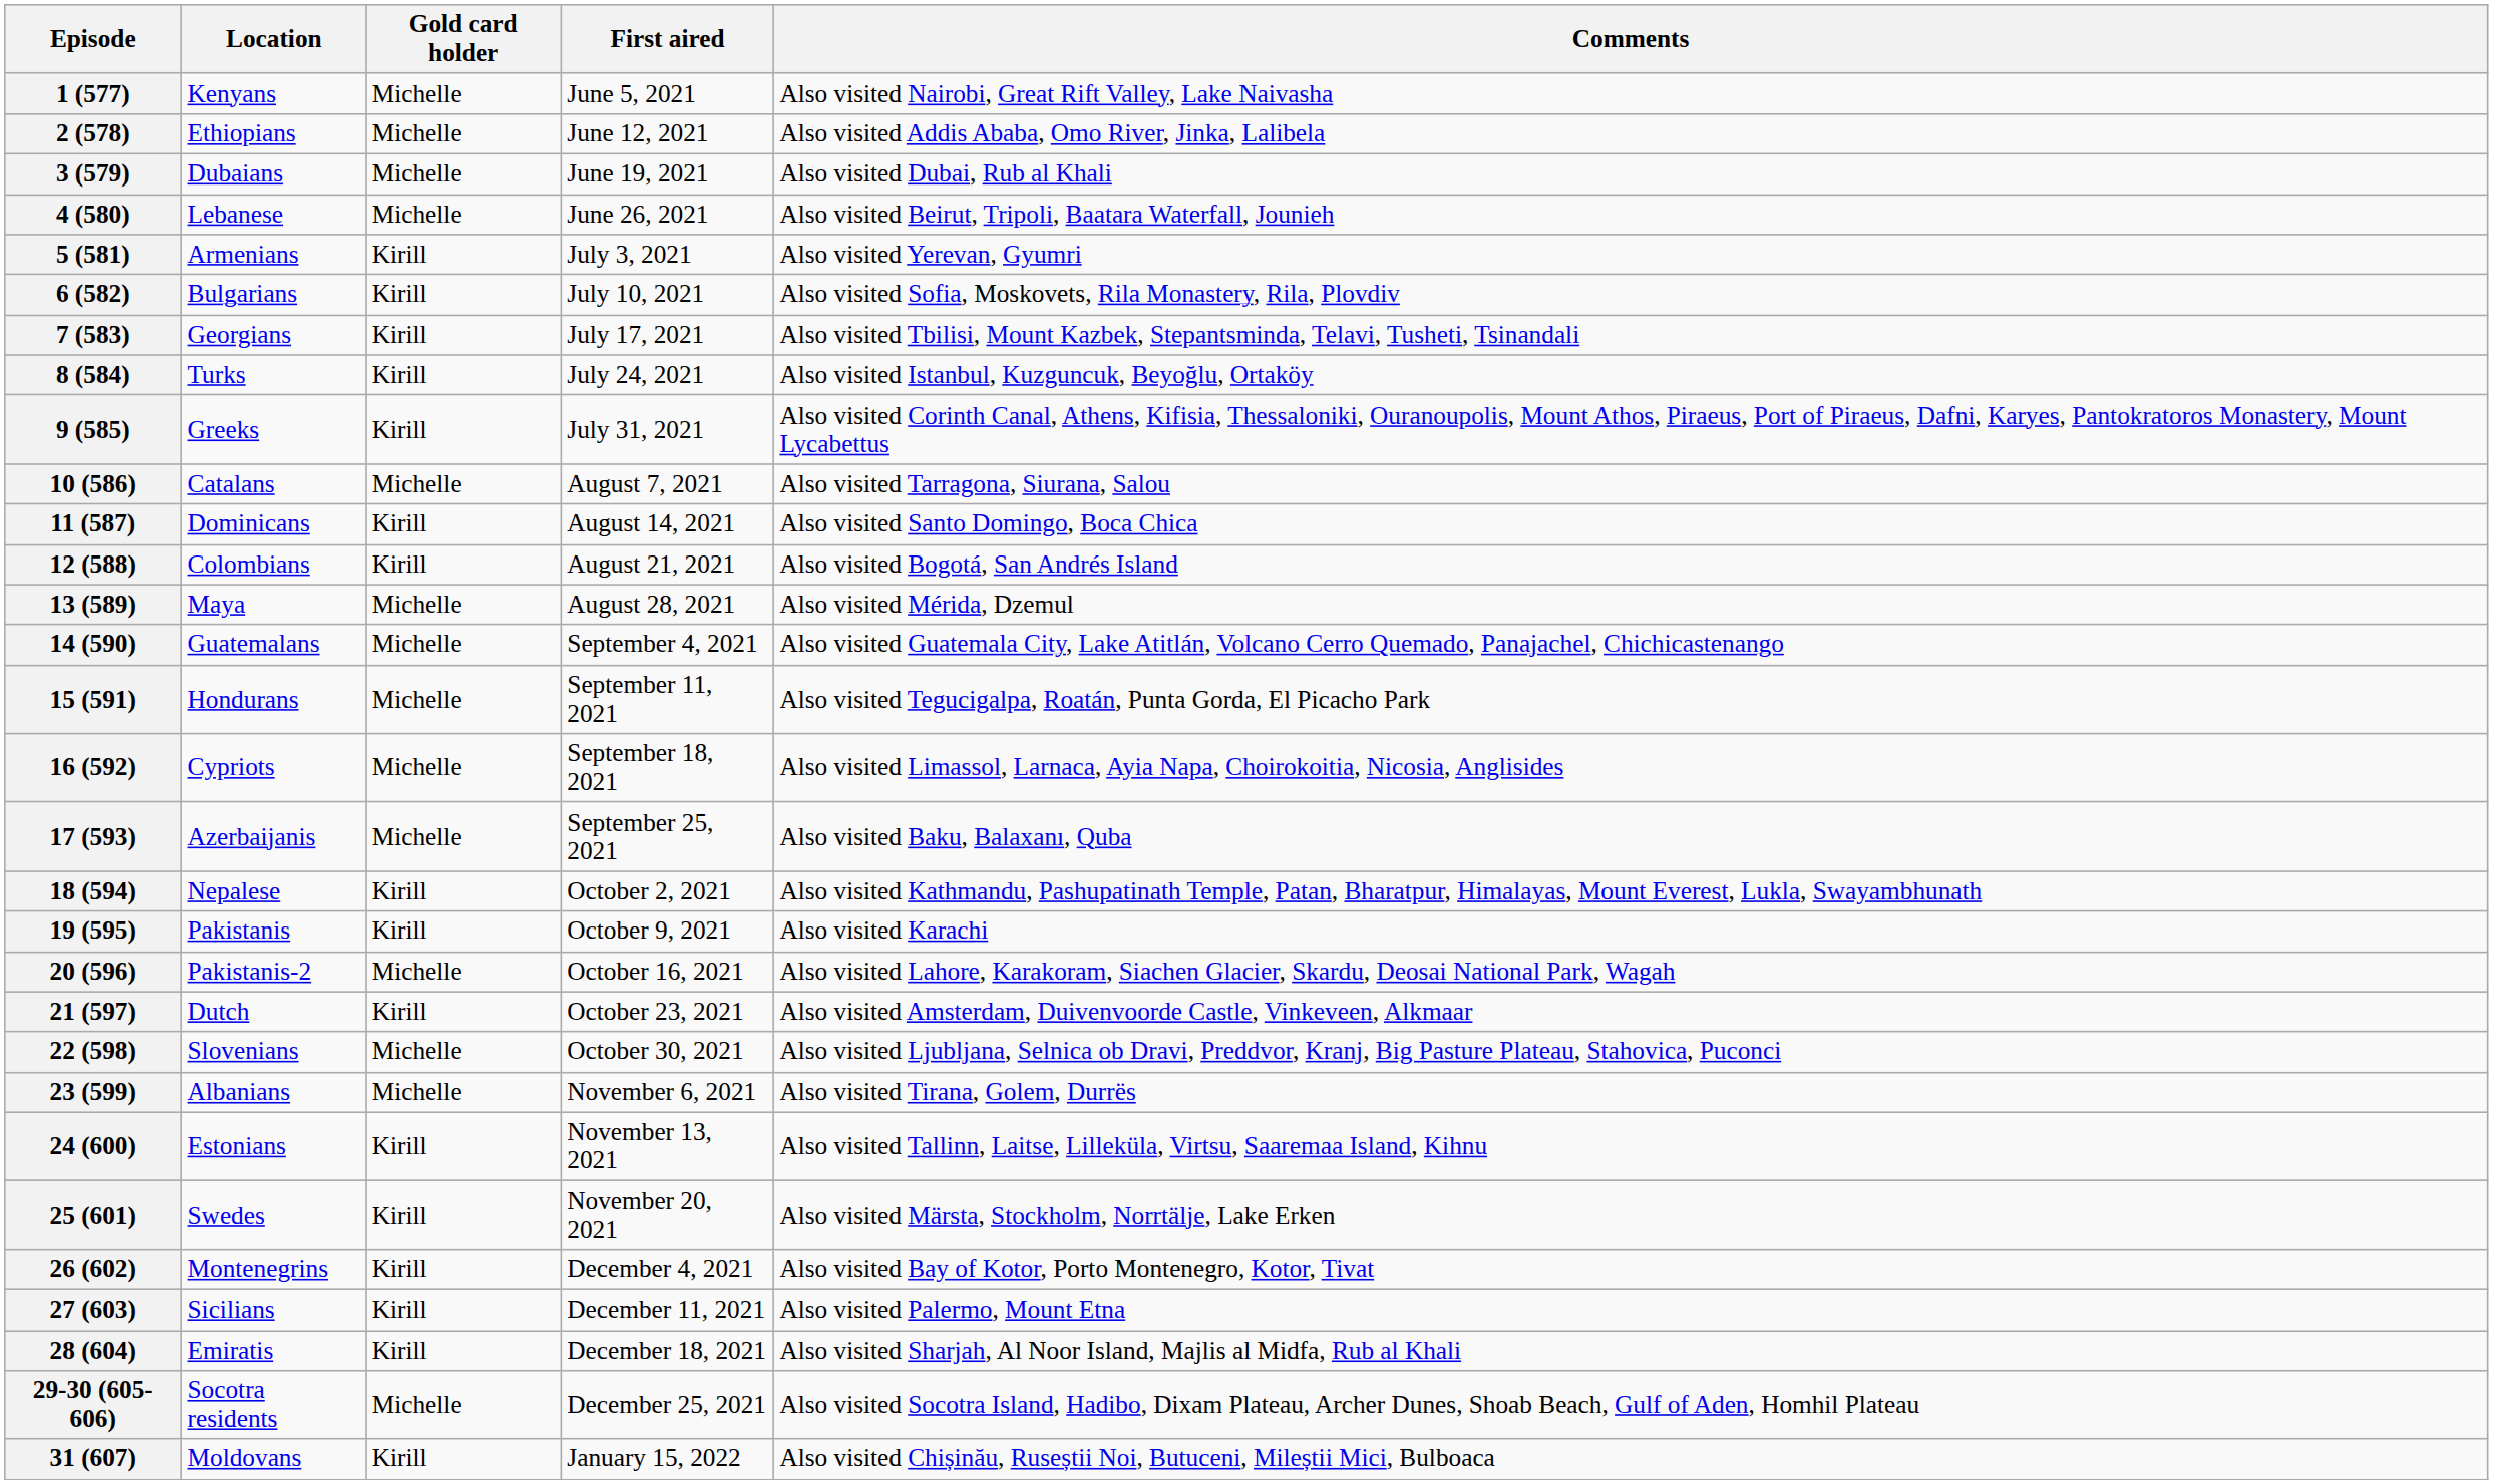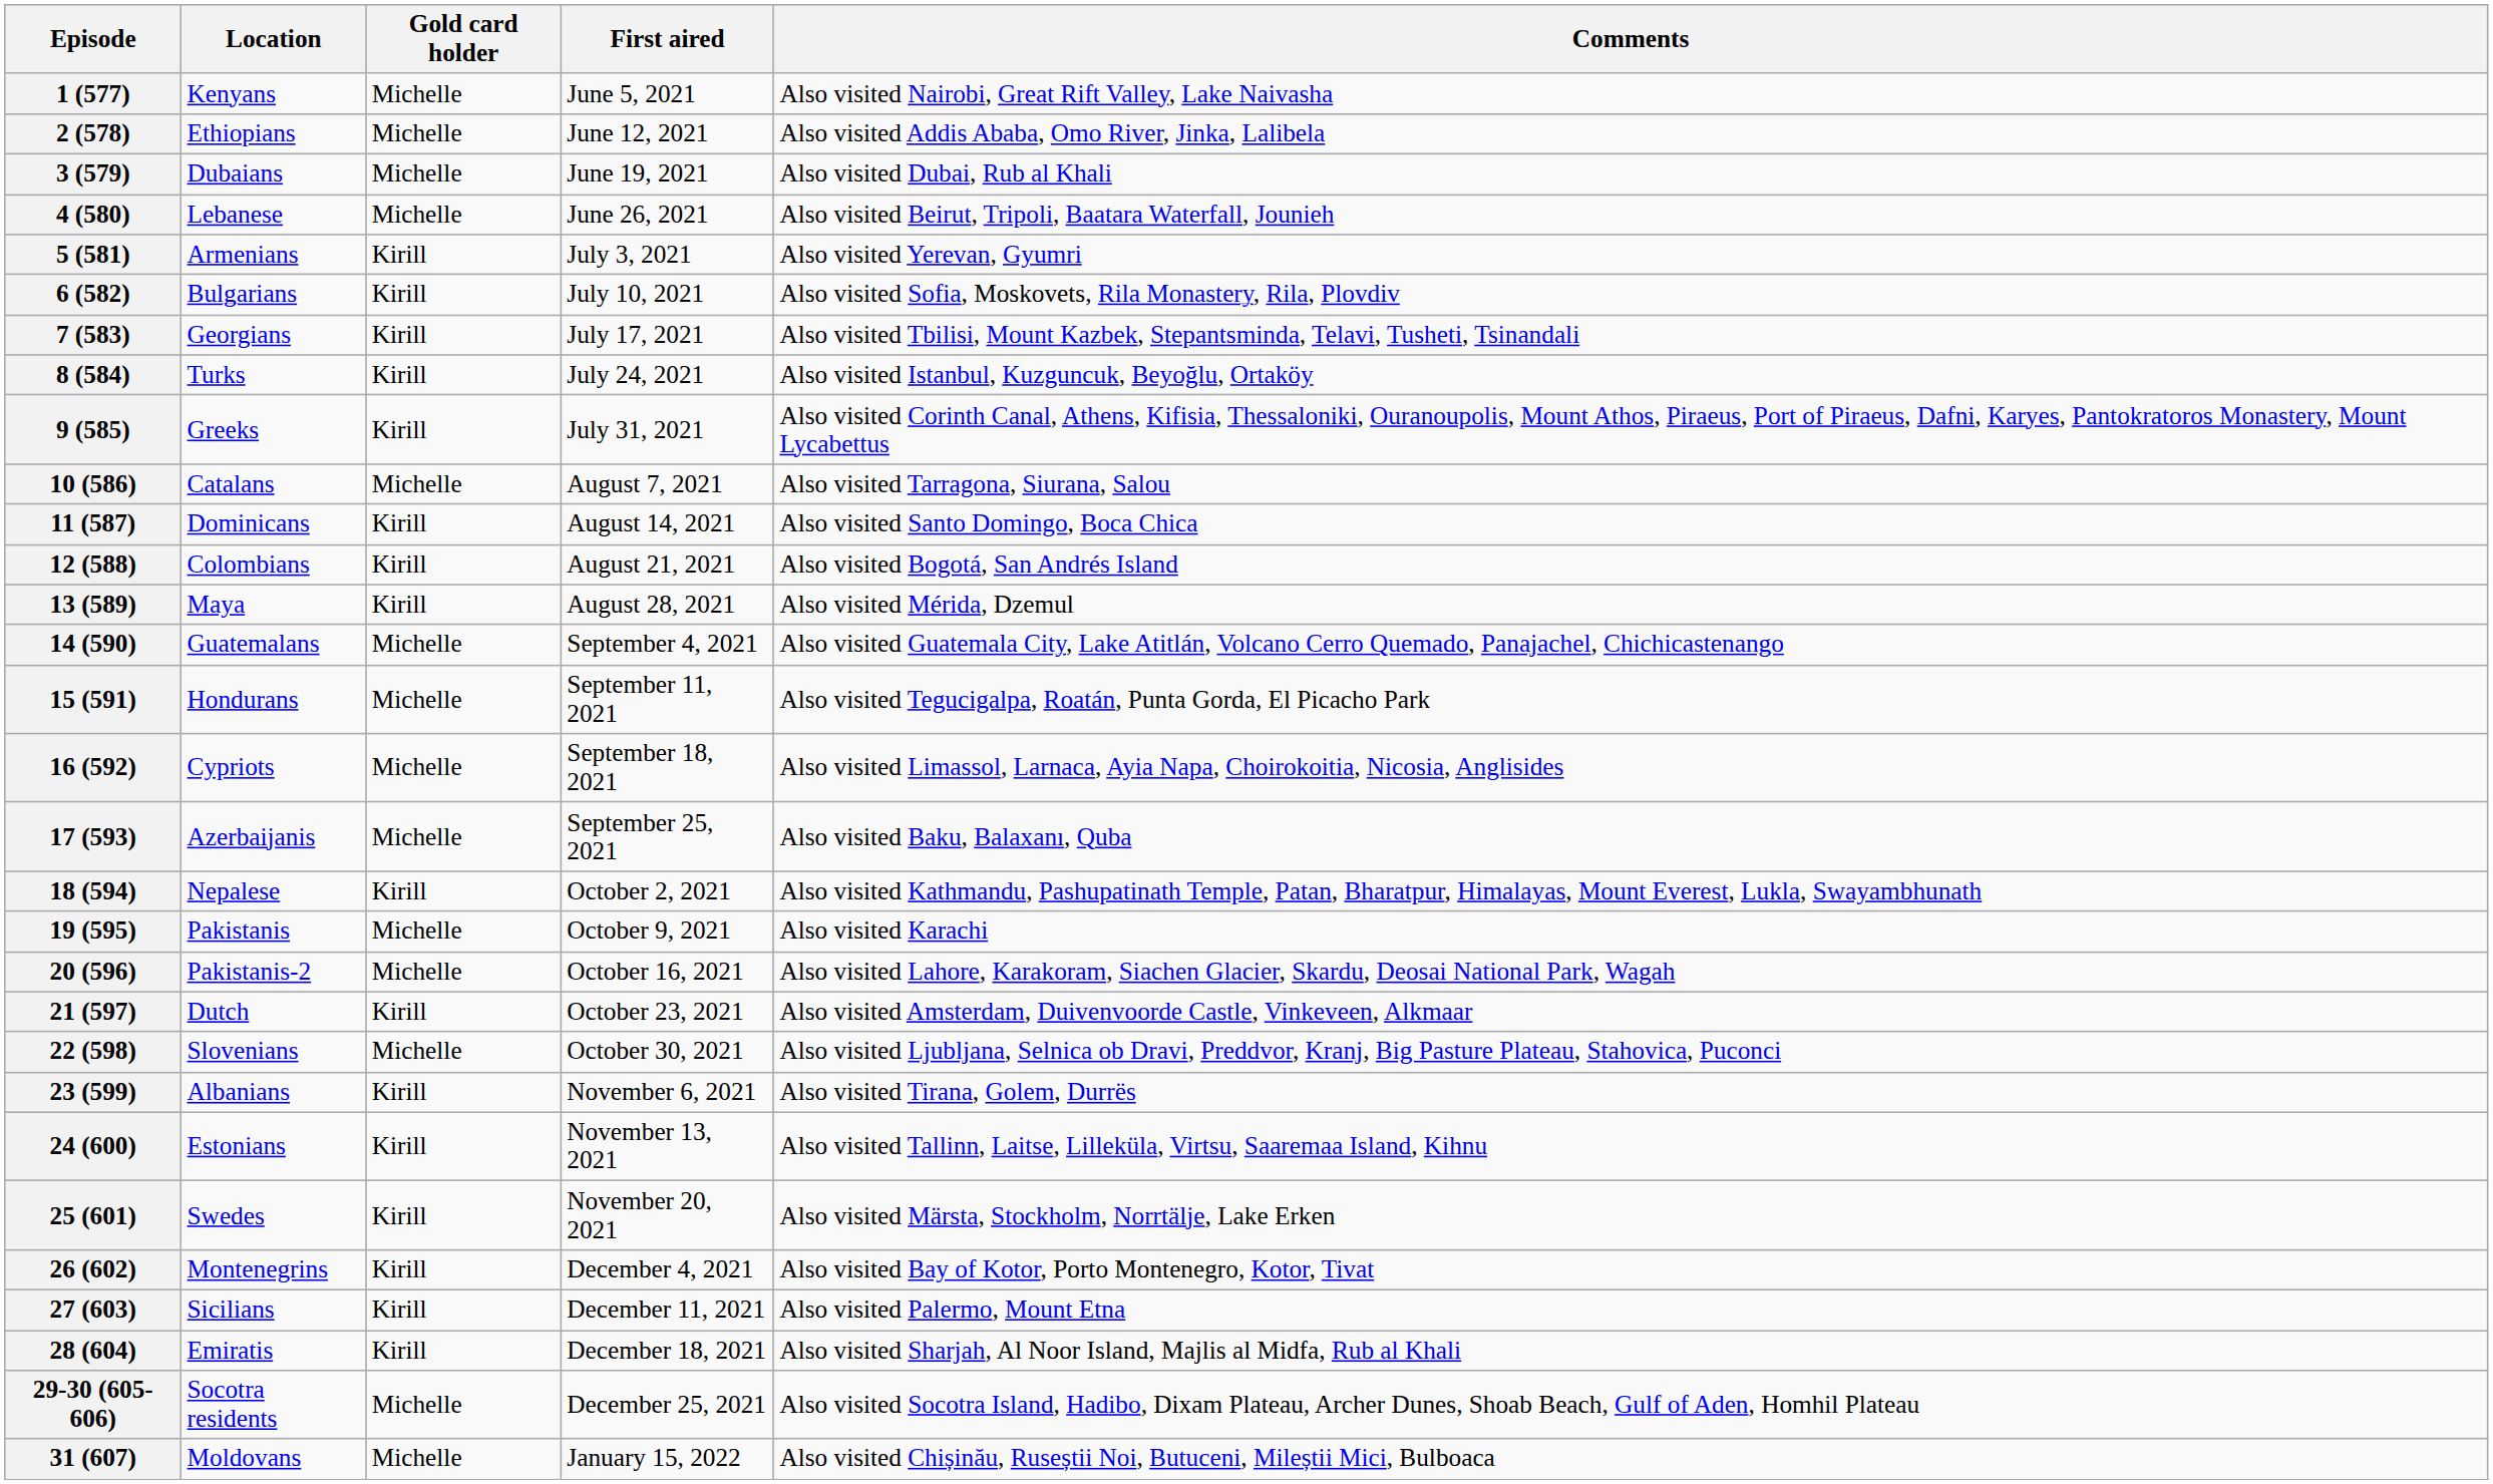13 (589) | Gold card holder: Michelle -> Kirill
19 (595) | Gold card holder: Kirill -> Michelle
23 (599) | Gold card holder: Michelle -> Kirill
31 (607) | Gold card holder: Kirill -> Michelle
